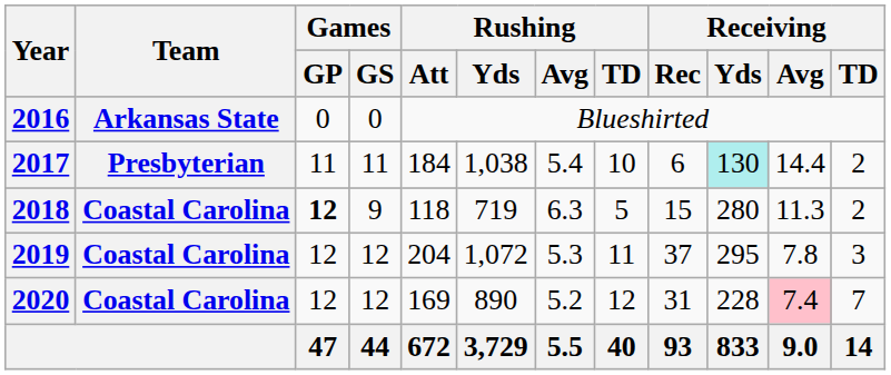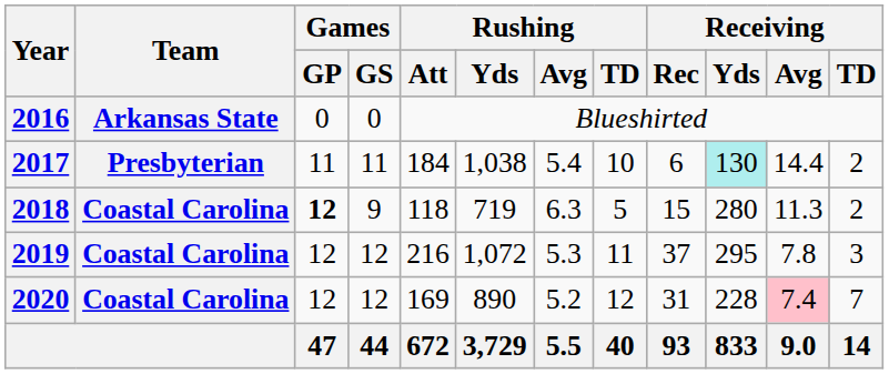2019 | Rushing / Att: 204 -> 216
